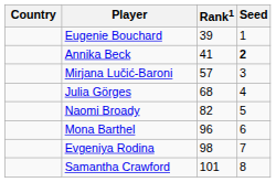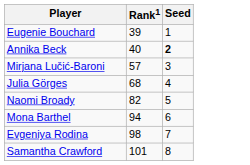- column: Country
Annika Beck | Rank1: 41 -> 40
Mona Barthel | Rank1: 96 -> 94
